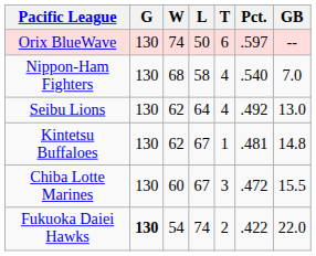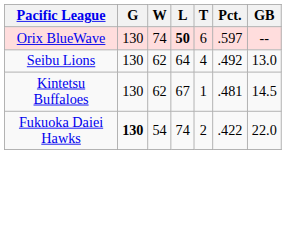Orix BlueWave | L: normal -> bold
- row: Nippon-Ham Fighters | 130 | 68 | 58 | 4 | .540 | 7.0
Kintetsu Buffaloes | GB: 14.8 -> 14.5
- row: Chiba Lotte Marines | 130 | 60 | 67 | 3 | .472 | 15.5
